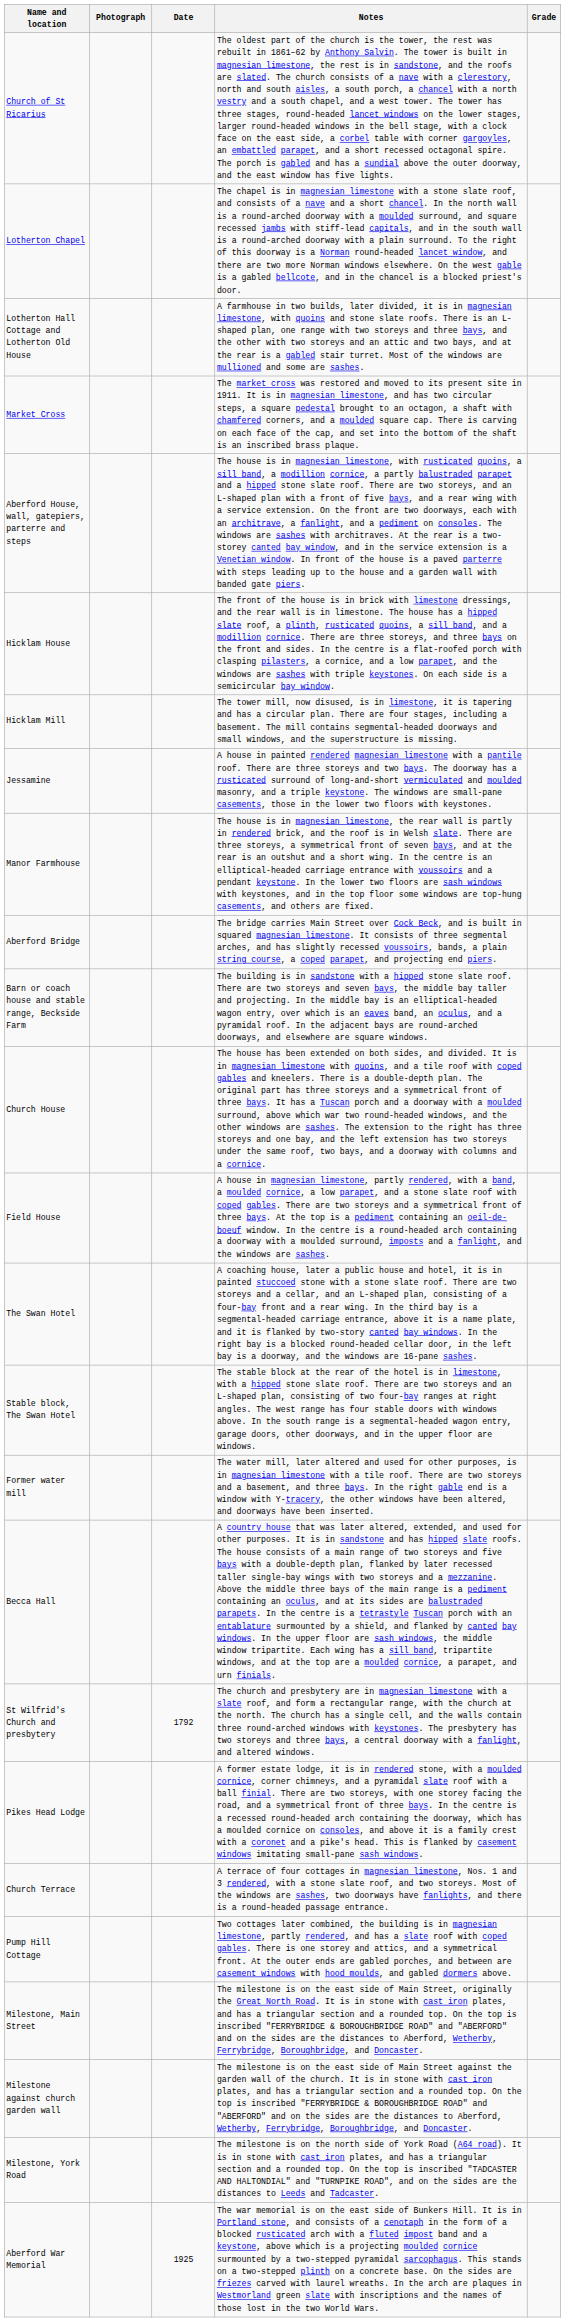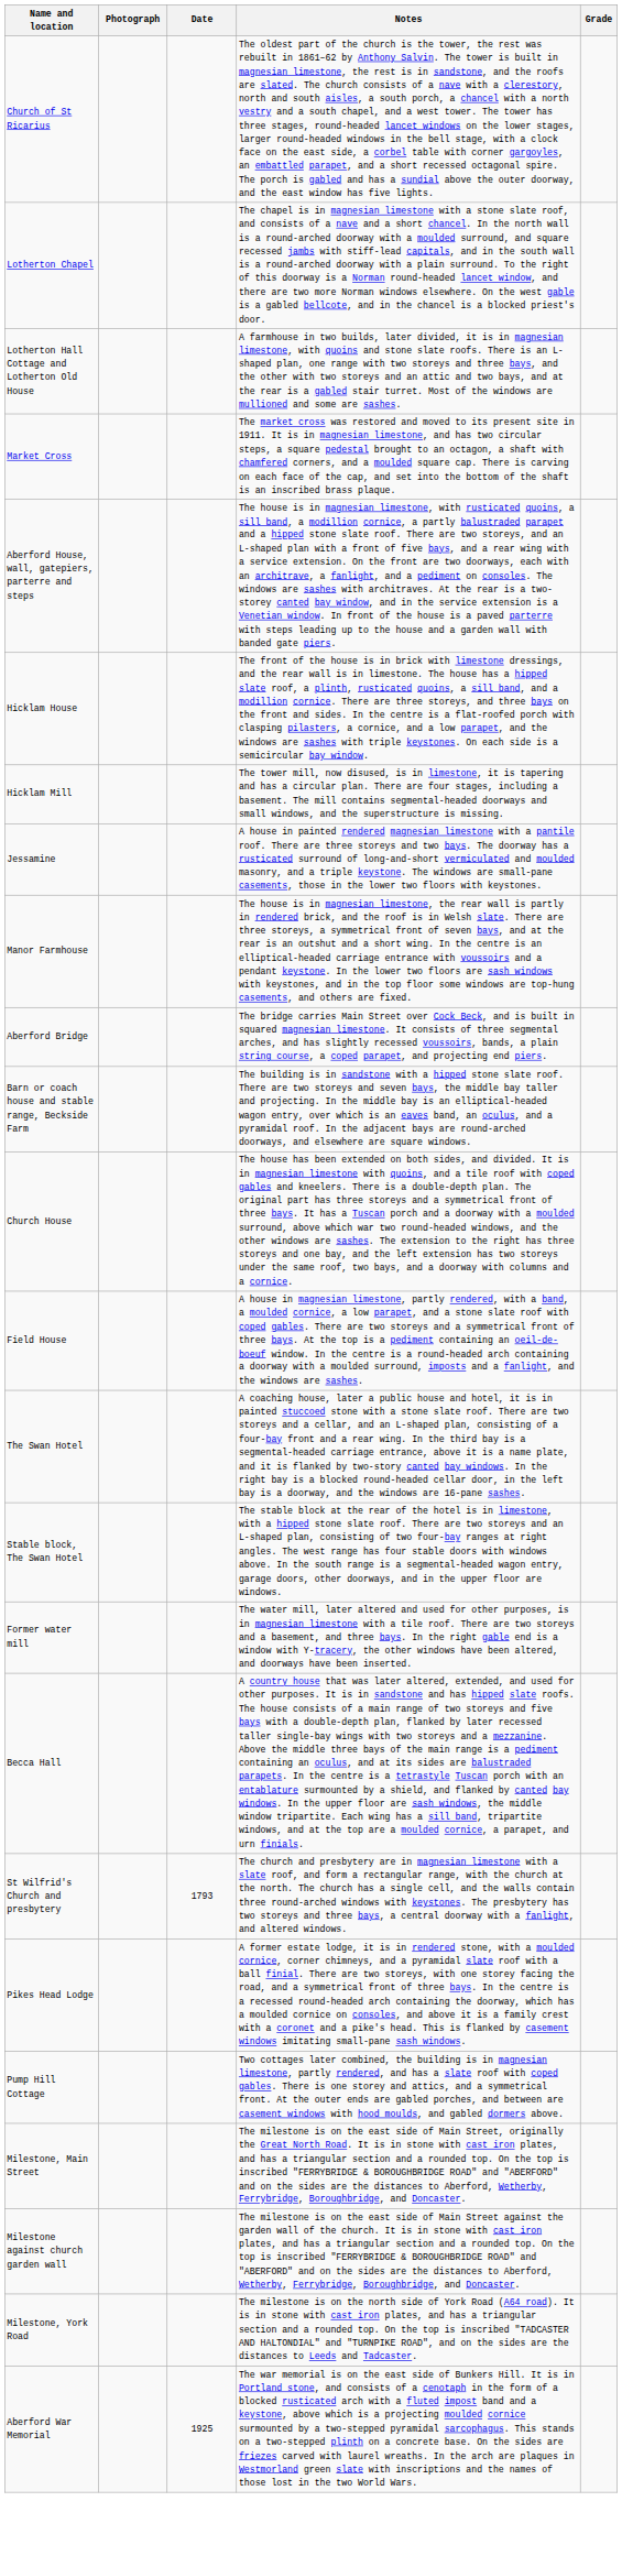St Wilfrid's Church and presbytery | Date: 1792 -> 1793
- row: Church Terrace | A terrace of four cottages in magnesian limestone, Nos. 1 and 3 rendered, with a stone slate roof, and two storeys. Most of the windows are sashes, two doorways have fanlights, and there is a round-headed passage entrance.
